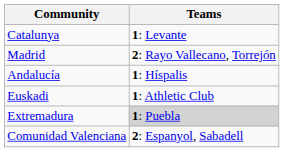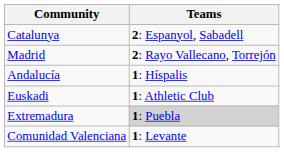Catalunya | Teams: 1: Levante -> 2: Espanyol, Sabadell
Comunidad Valenciana | Teams: 2: Espanyol, Sabadell -> 1: Levante
